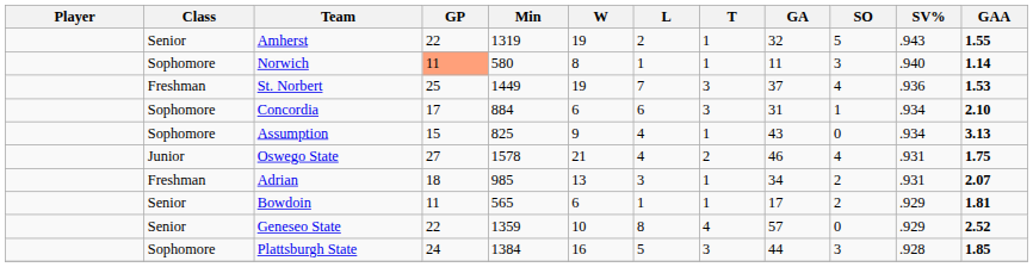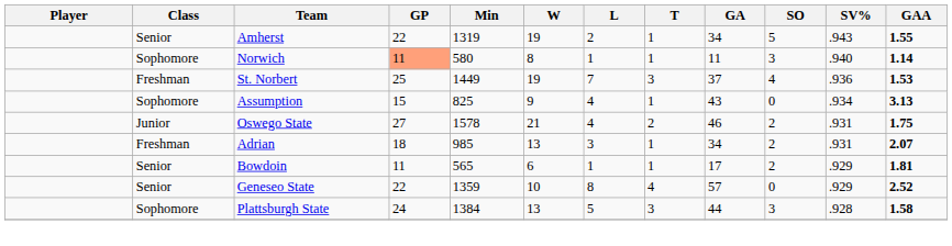Amherst | GA: 32 -> 34
- row: Sophomore | Concordia | 17 | 884 | 6 | 6 | 3 | 31 | 1 | .934 | 2.10
Oswego State | SO: 4 -> 2
Plattsburgh State | W: 16 -> 13
Plattsburgh State | GAA: 1.85 -> 1.58
